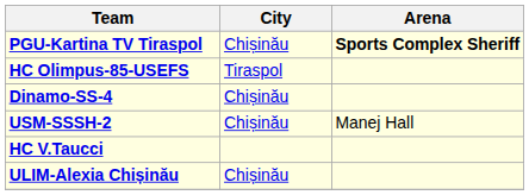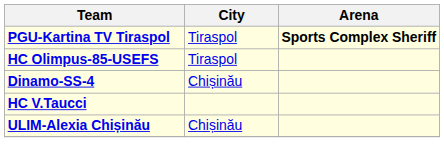PGU-Kartina TV Tiraspol | City: Chișinău -> Tiraspol
- row: USM-SSSH-2 | Chișinău | Manej Hall
